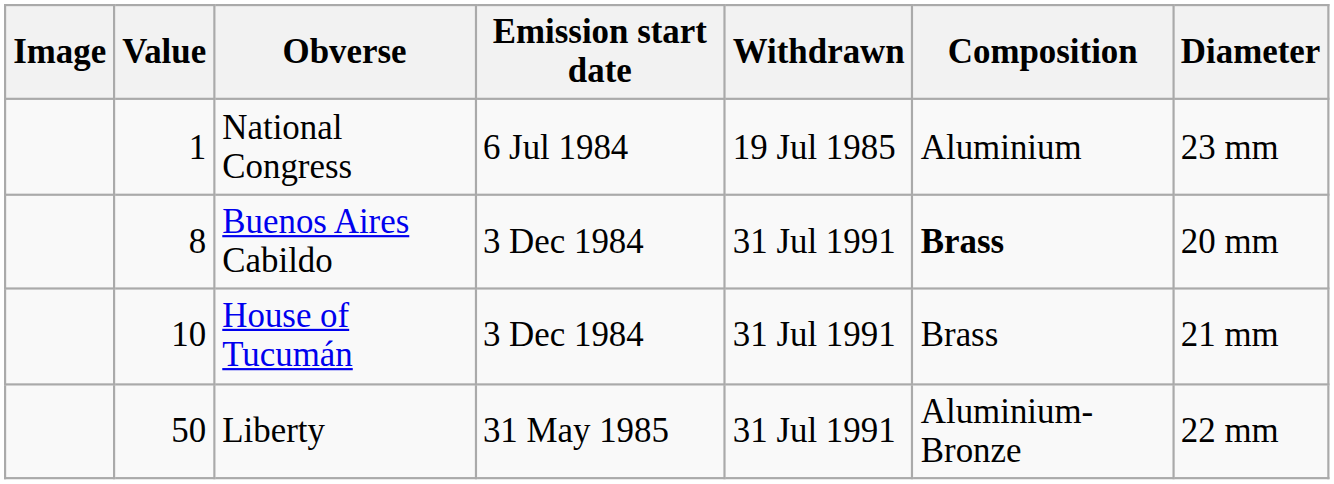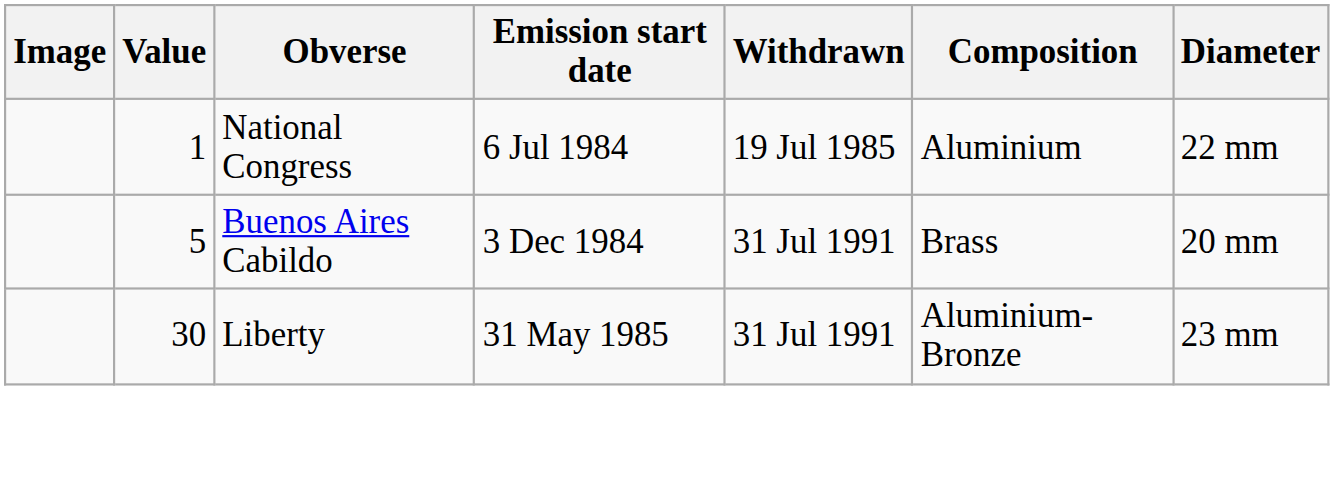National Congress | Diameter: 23 mm -> 22 mm
Buenos Aires Cabildo | Value: 8 -> 5
Buenos Aires Cabildo | Composition: bold -> normal
- row: 10 | House of Tucumán | 3 Dec 1984 | 31 Jul 1991 | Brass | 21 mm
Liberty | Value: 50 -> 30
Liberty | Diameter: 22 mm -> 23 mm
